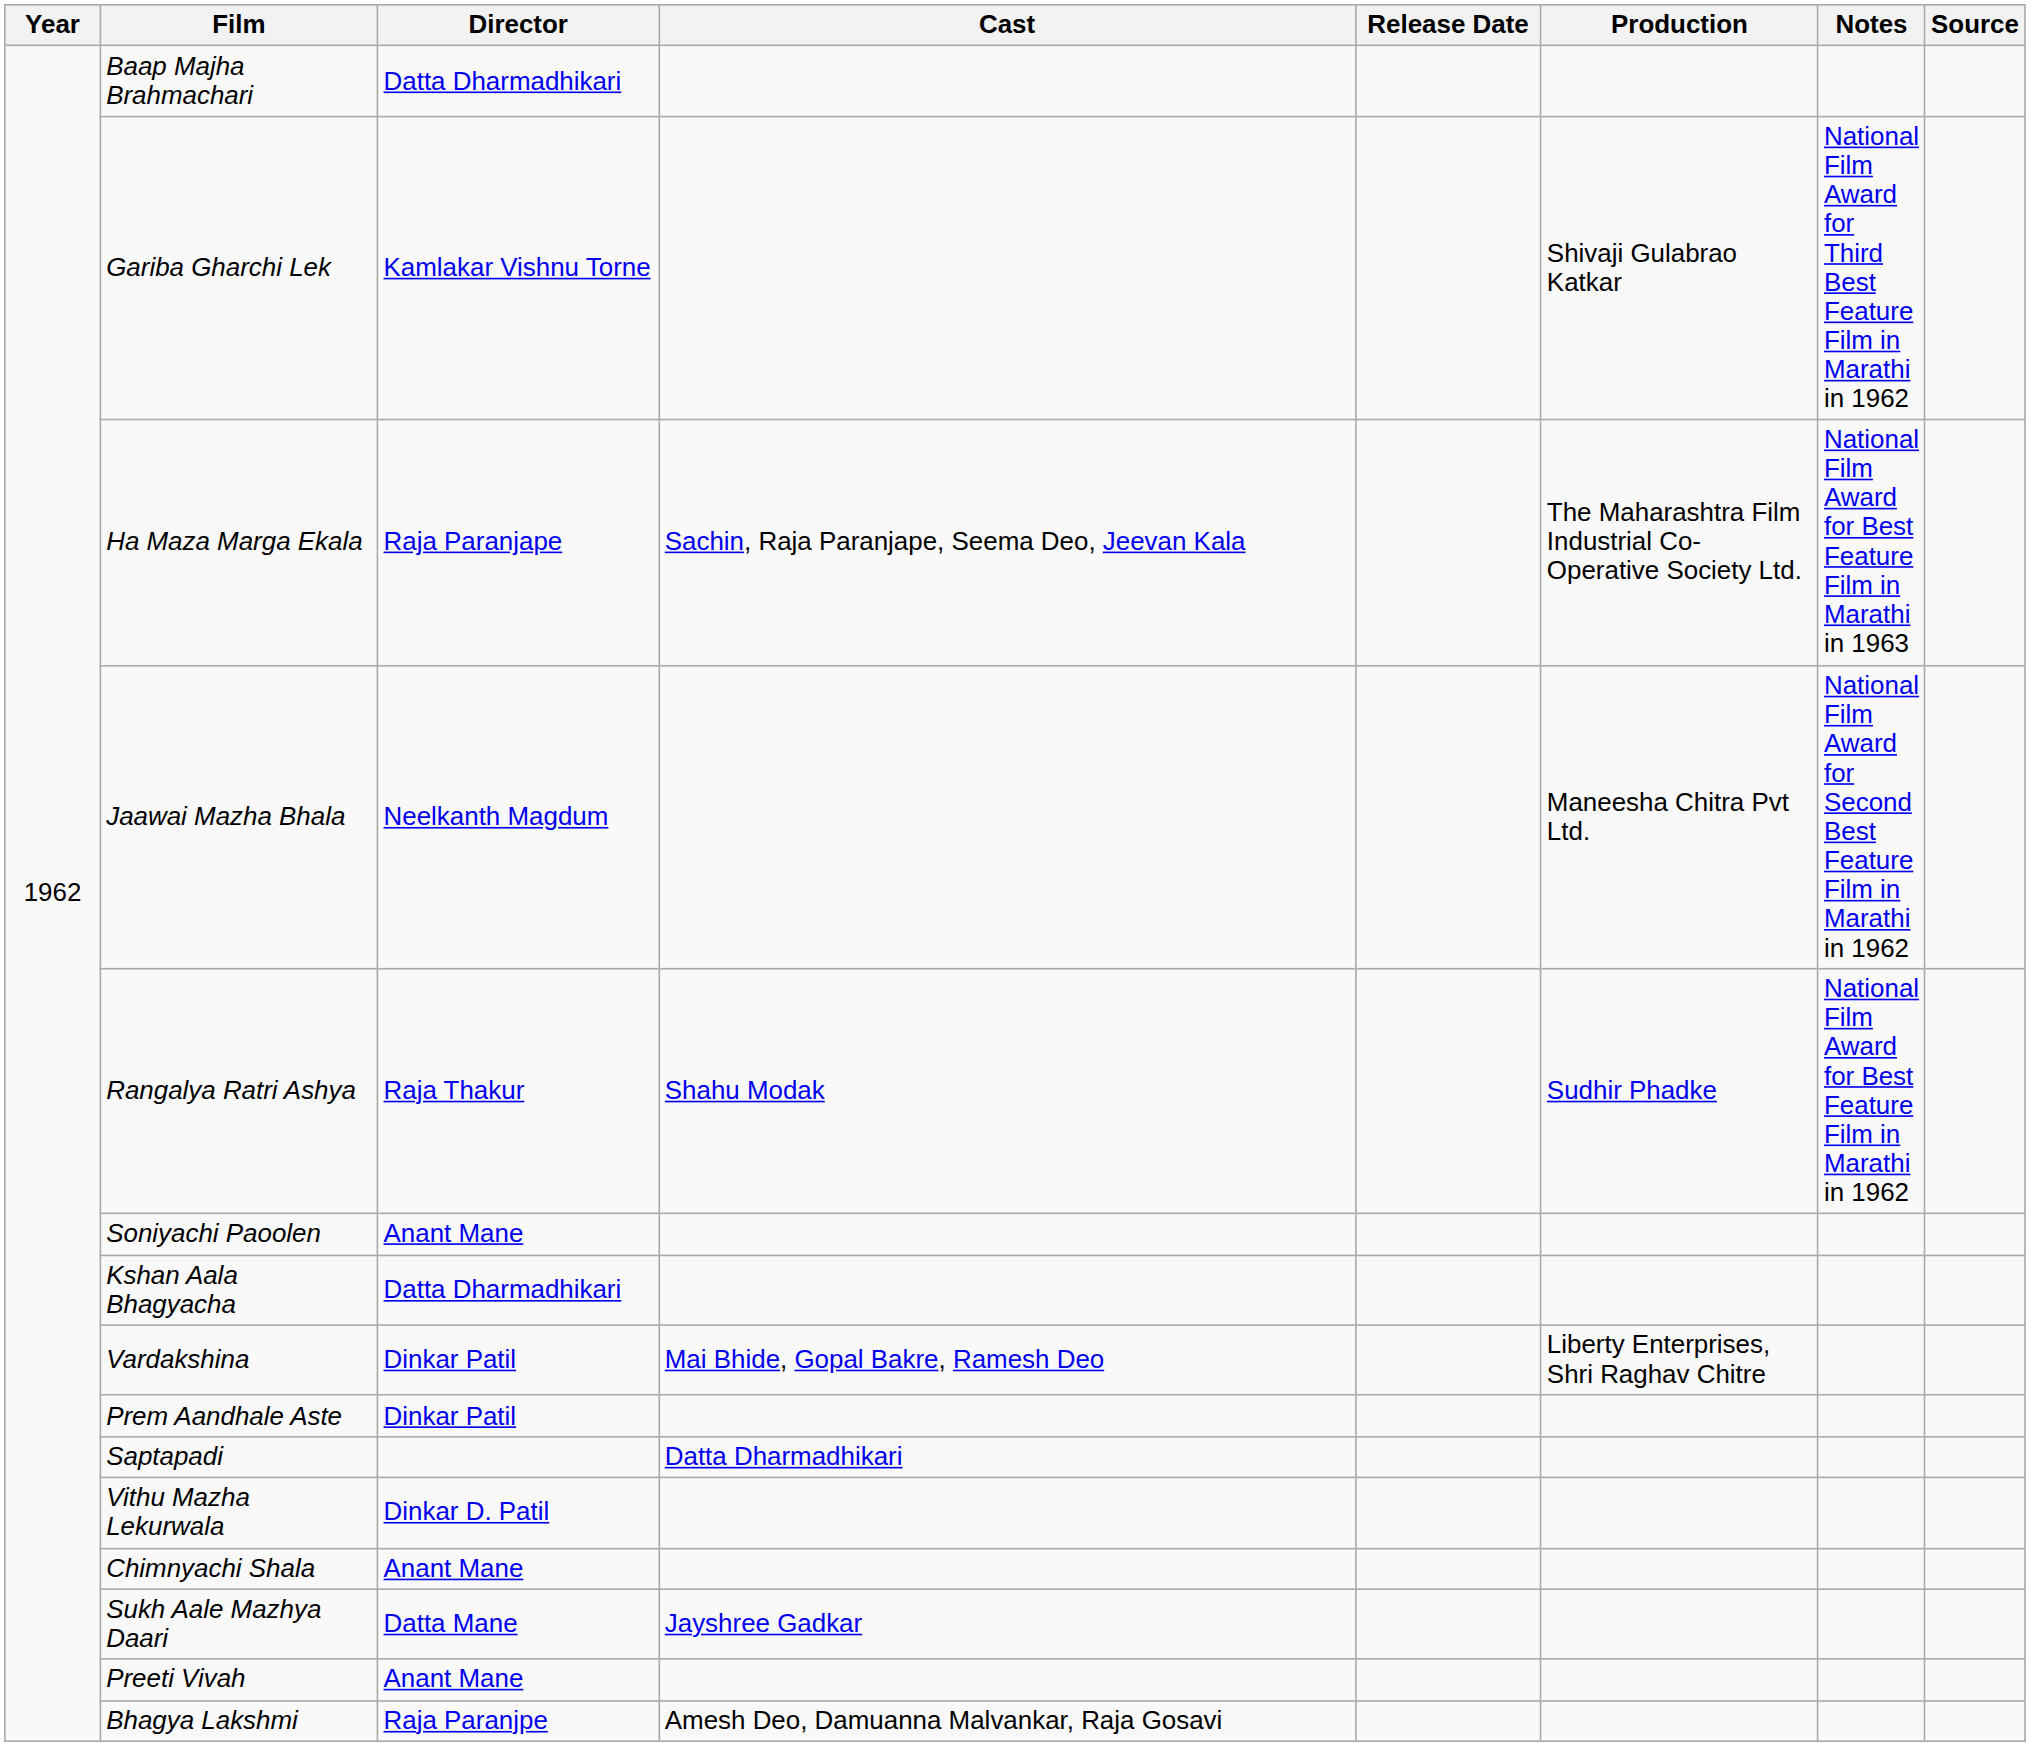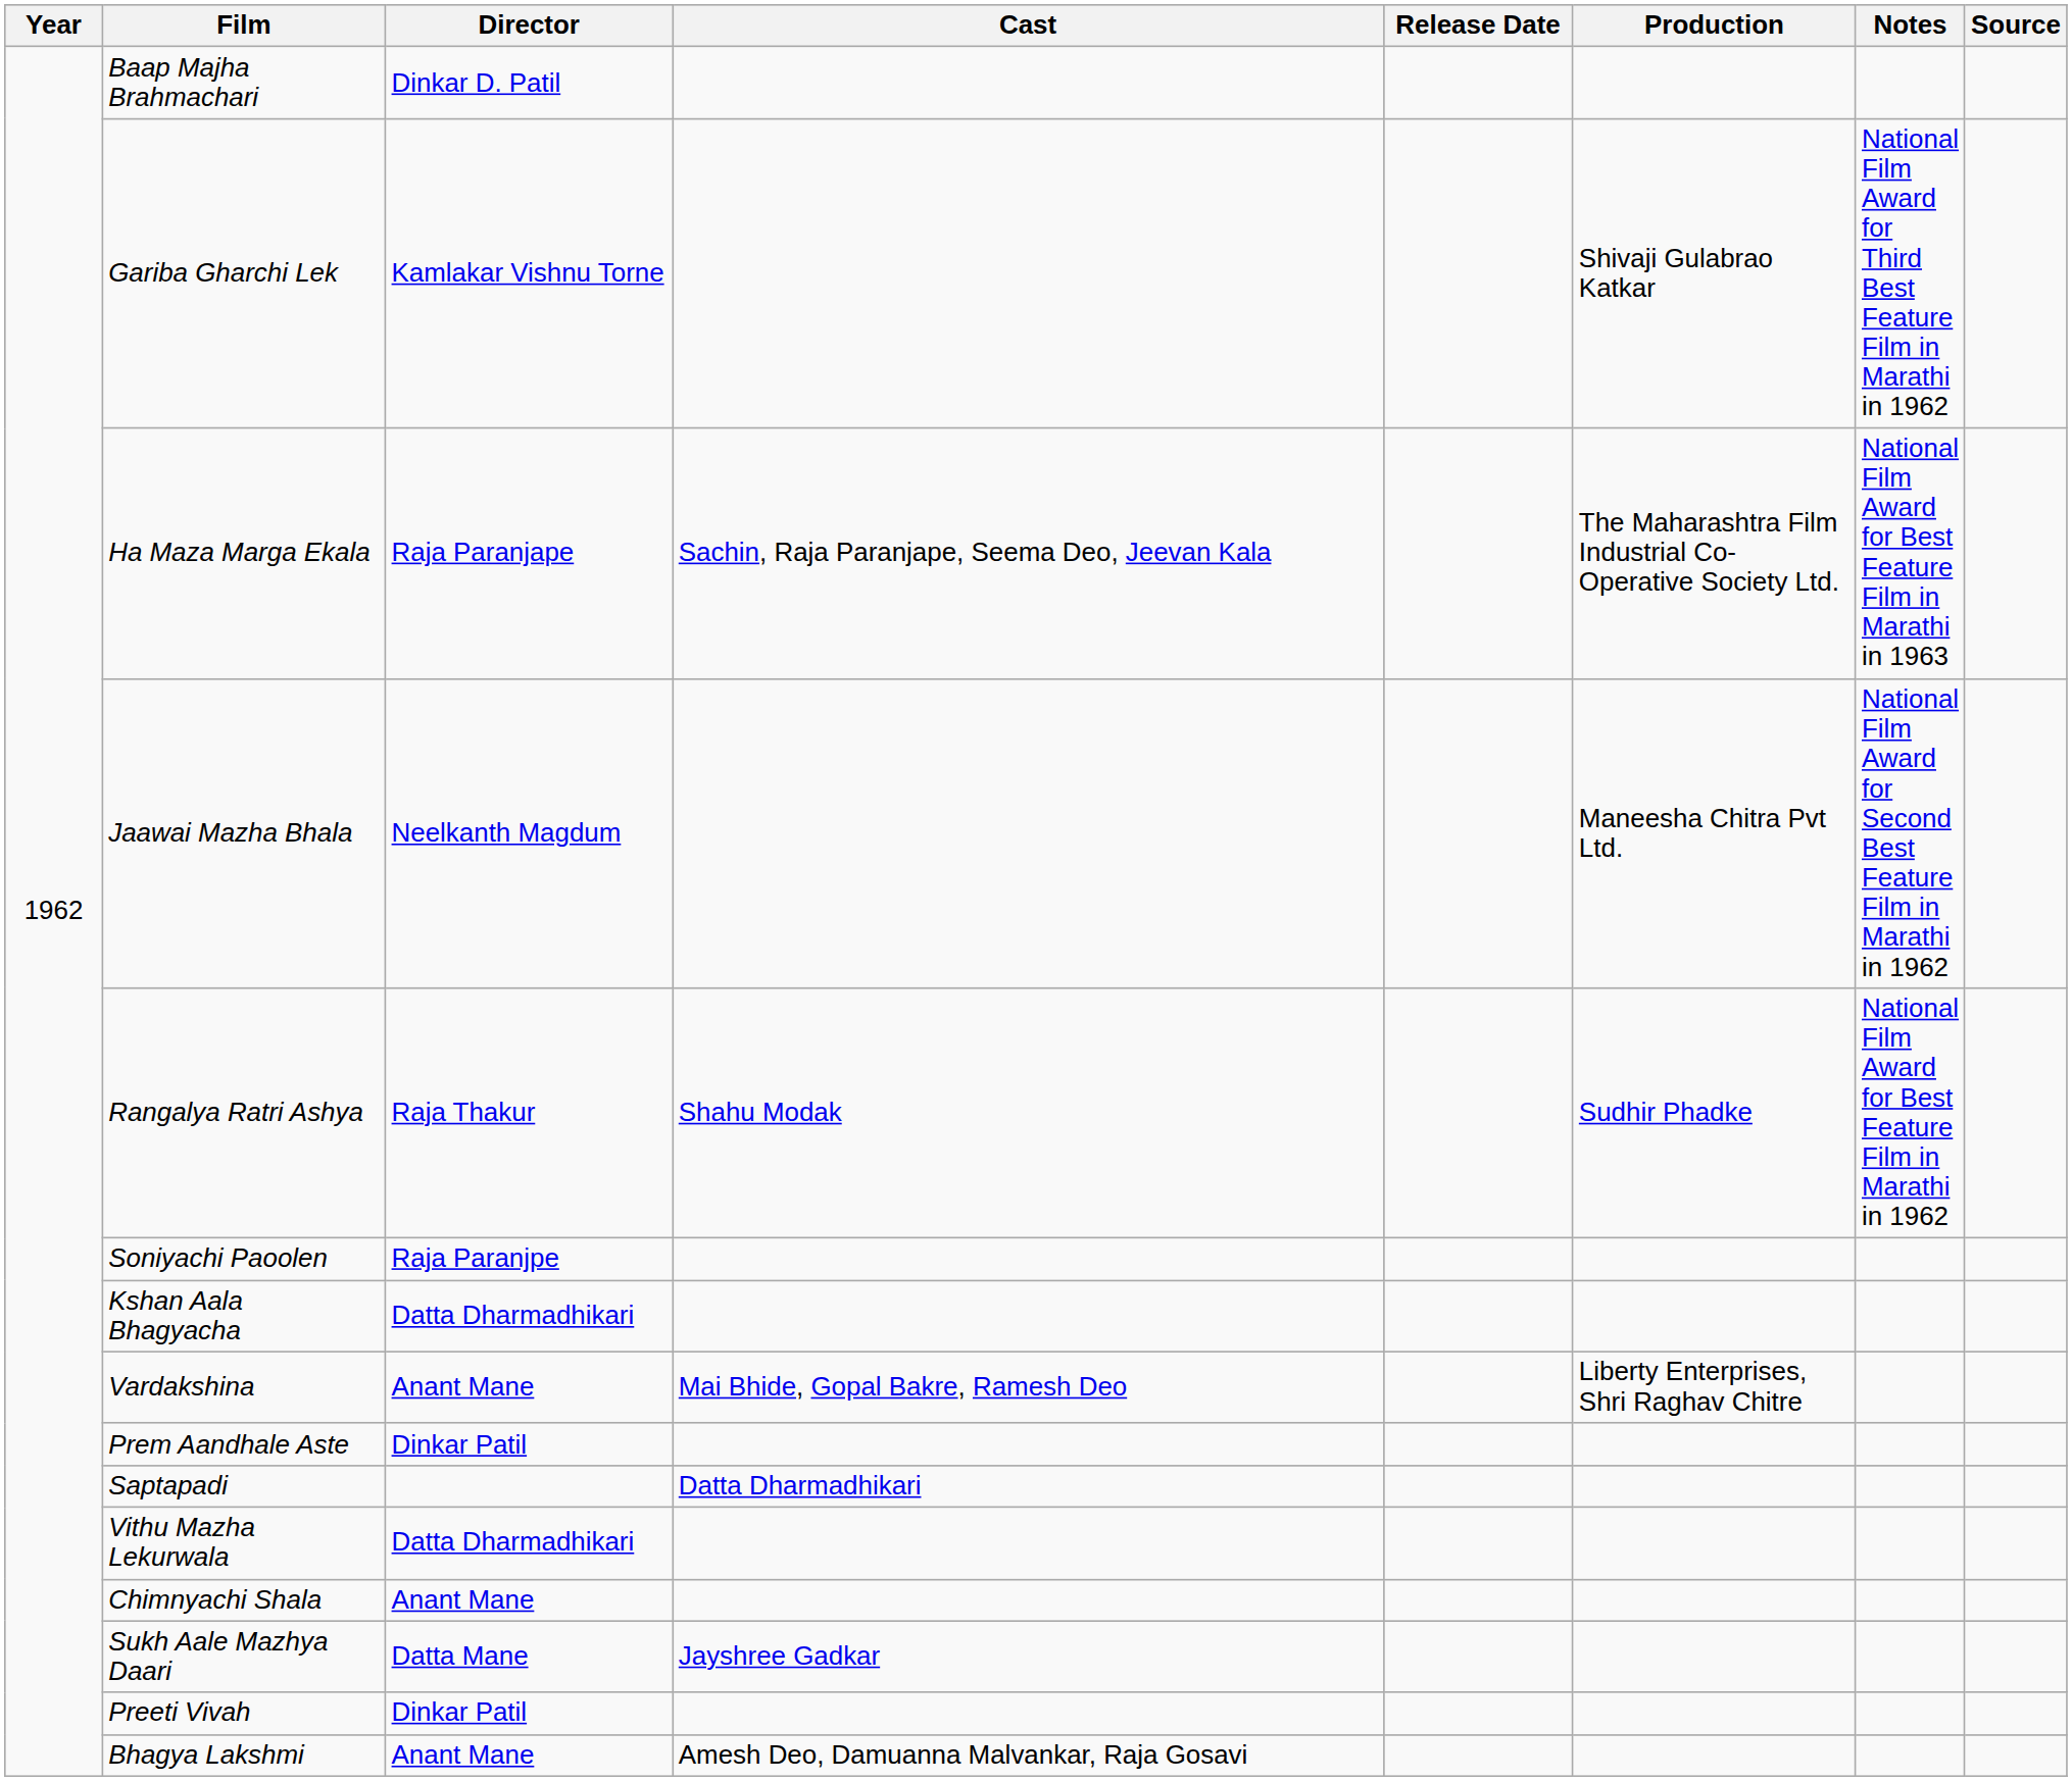Baap Majha Brahmachari | Director: Datta Dharmadhikari -> Dinkar D. Patil
Soniyachi Paoolen | Director: Anant Mane -> Raja Paranjpe
Vardakshina | Director: Dinkar Patil -> Anant Mane
Vithu Mazha Lekurwala | Director: Dinkar D. Patil -> Datta Dharmadhikari
Preeti Vivah | Director: Anant Mane -> Dinkar Patil
Bhagya Lakshmi | Director: Raja Paranjpe -> Anant Mane
